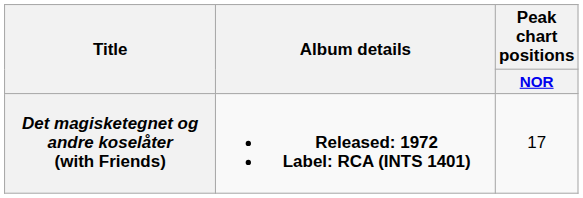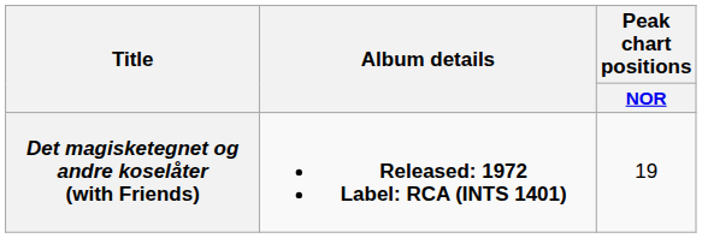Det magisketegnet og andre koselåter (with Friends) | Peak chart positions / NOR: 17 -> 19
